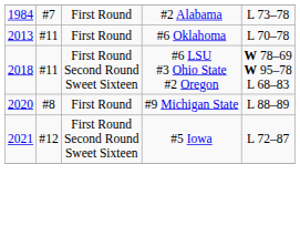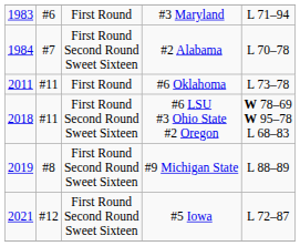+ row: 1983 | #6 | First Round | #3 Maryland | L 71–94
#2 Alabama | column 3: First Round -> First Round Second Round Sweet Sixteen
#2 Alabama | column 5: L 73–78 -> L 70–78
#6 Oklahoma | column 1: 2013 -> 2011
#6 Oklahoma | column 5: L 70–78 -> L 73–78
#9 Michigan State | column 1: 2020 -> 2019
#9 Michigan State | column 3: First Round -> First Round Second Round Sweet Sixteen
